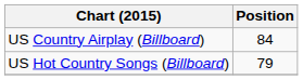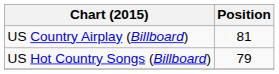US Country Airplay (Billboard) | Position: 84 -> 81
